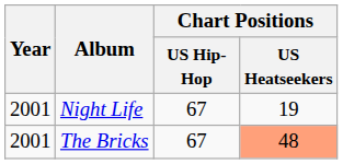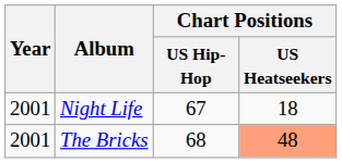Night Life | Chart Positions / US Heatseekers: 19 -> 18
The Bricks | Chart Positions / US Hip-Hop: 67 -> 68
